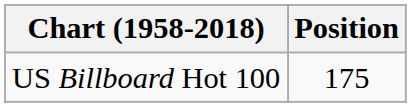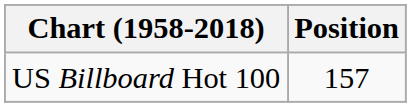US Billboard Hot 100 | Position: 175 -> 157
